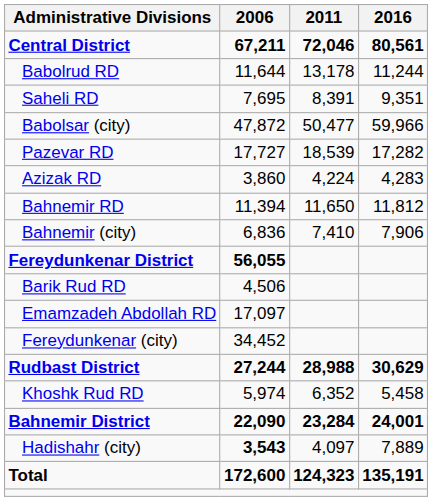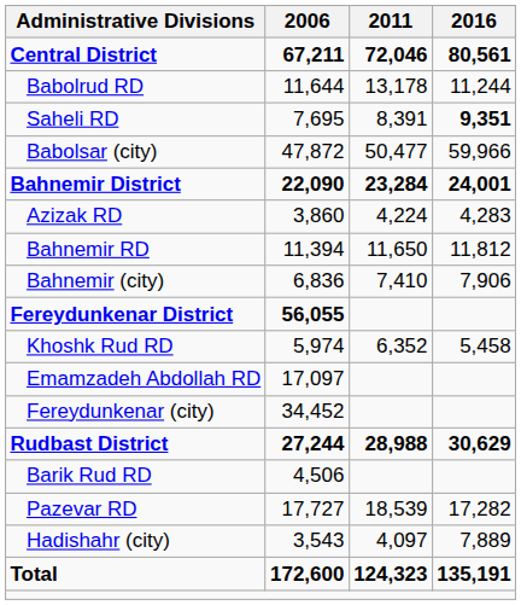Saheli RD | 2016: normal -> bold
rows swapped: Bahnemir District <-> Pazevar RD
rows swapped: Barik Rud RD <-> Khoshk Rud RD
Hadishahr (city) | 2006: bold -> normal
